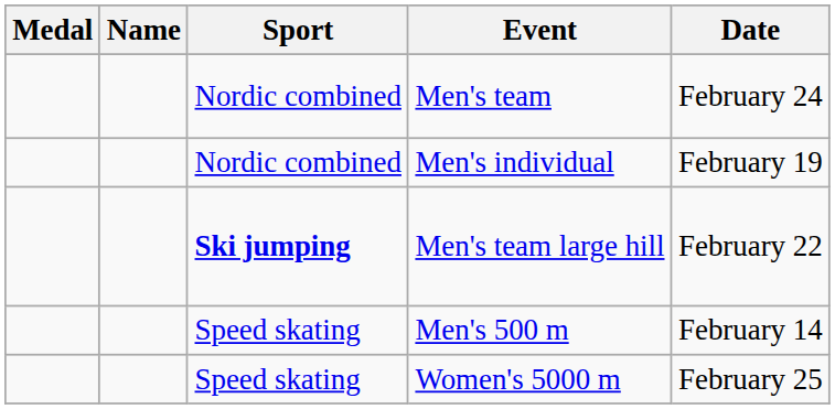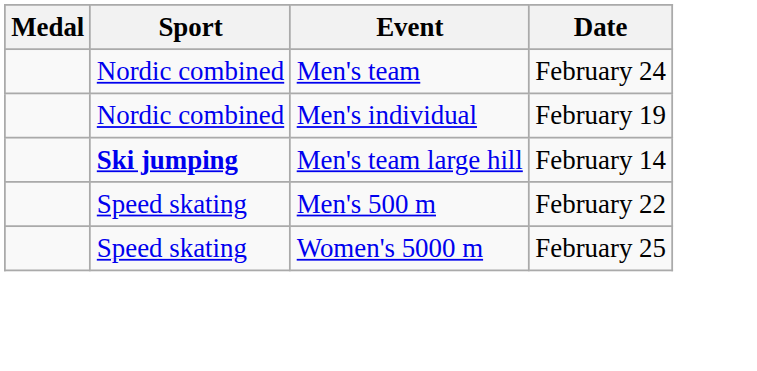- column: Name
Men's team large hill | Date: February 22 -> February 14
Men's 500 m | Date: February 14 -> February 22
